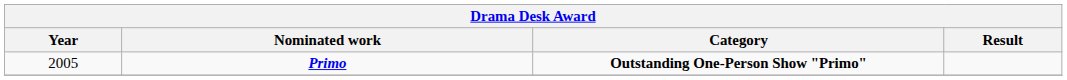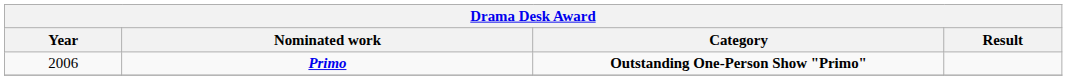Primo | Year: 2005 -> 2006
